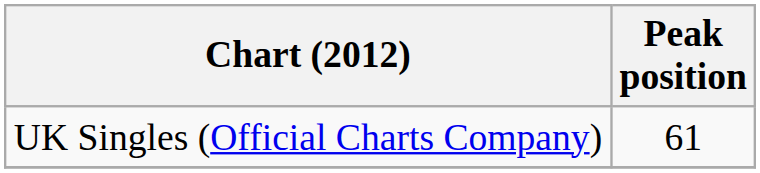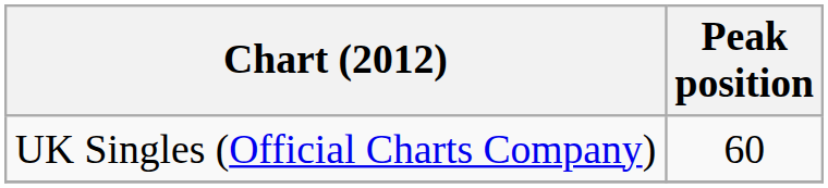UK Singles (Official Charts Company) | Peak position: 61 -> 60
